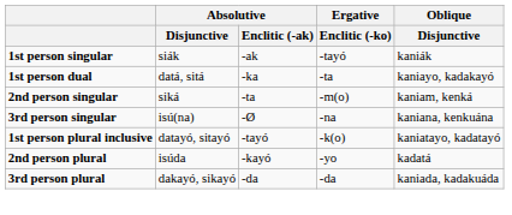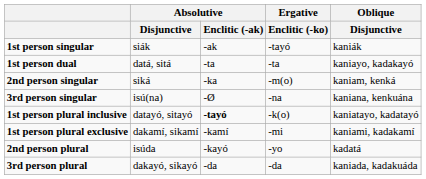1st person dual | Absolutive / Enclitic (-ak): -ka -> -ta
2nd person singular | Absolutive / Enclitic (-ak): -ta -> -ka
1st person plural inclusive | Absolutive / Enclitic (-ak): normal -> bold
+ row: 1st person plural exclusive | dakamí, sikamí | -kamí | -mi | kaniami, kadakamí
